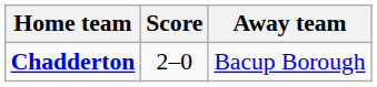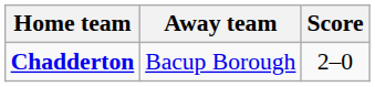columns swapped: Score <-> Away team
